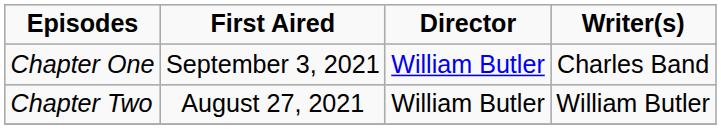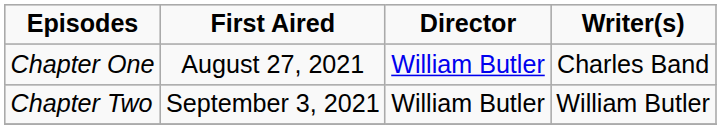Chapter One | First Aired: September 3, 2021 -> August 27, 2021
Chapter Two | First Aired: August 27, 2021 -> September 3, 2021
